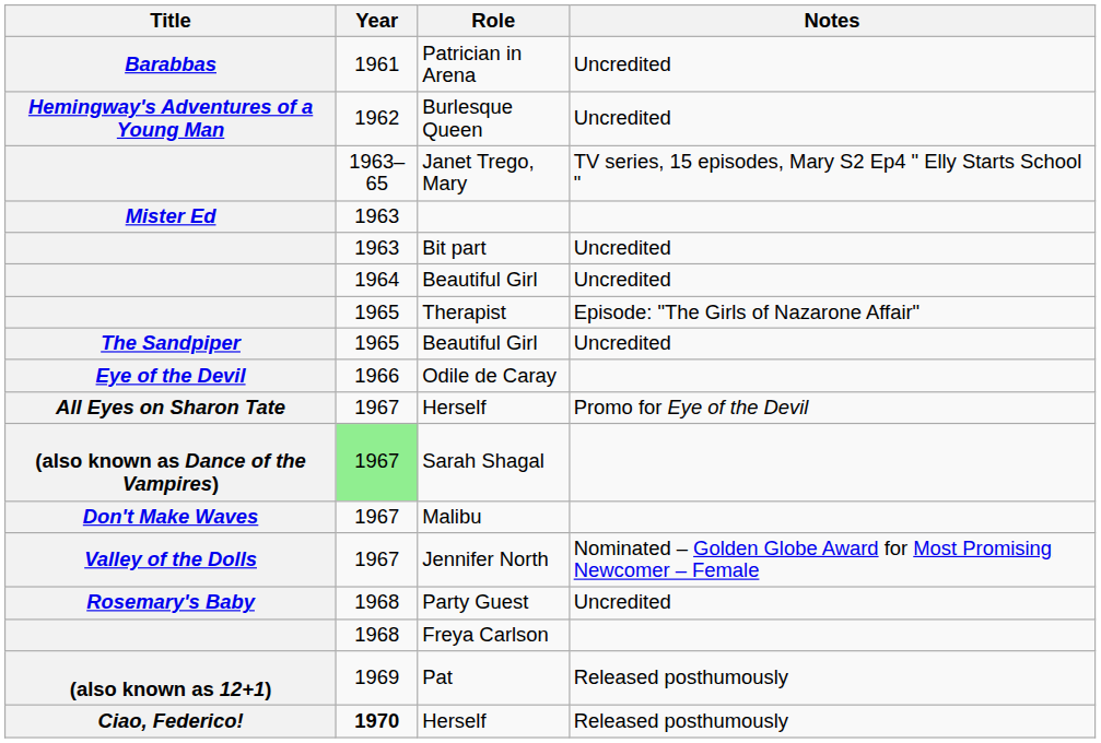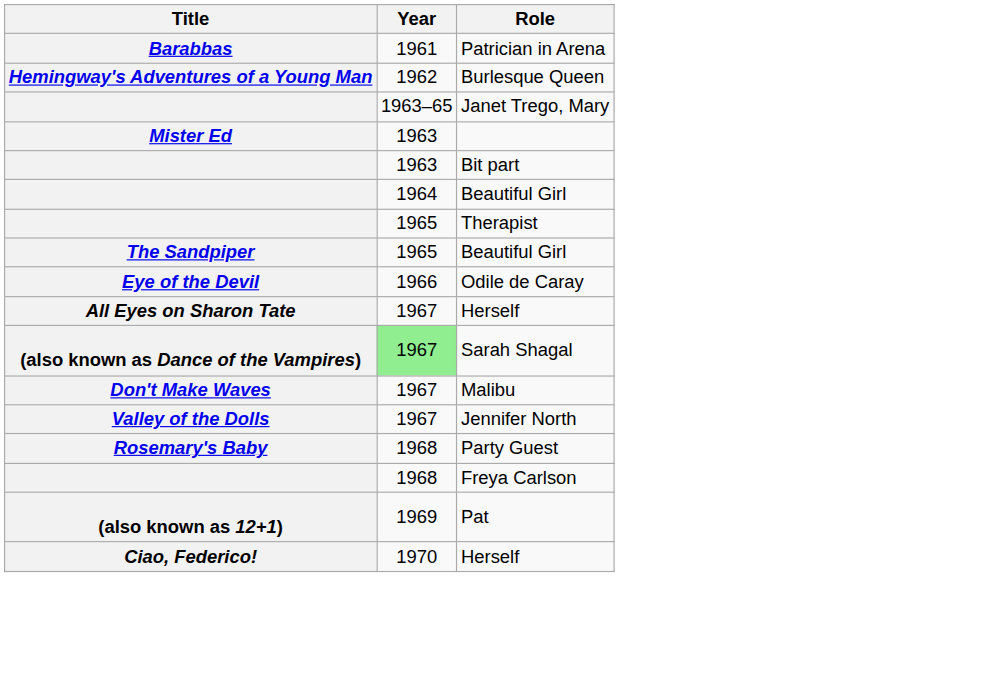- column: Notes | Uncredited | Uncredited | TV series, 15 episodes, Mary S2 Ep4 " Elly Starts School " | Uncredited | Uncredited | Episode: "The Girls of Nazarone Affair" | Uncredited | Promo for Eye of the Devil | Nominated – Golden Globe Award for Most Promising Newcomer – Female | Uncredited | Released posthumously | Released posthumously
Ciao, Federico! / Herself | Year: bold -> normal
